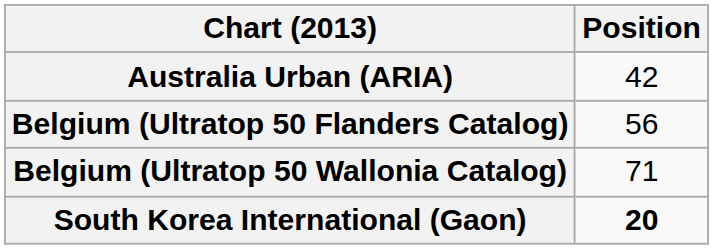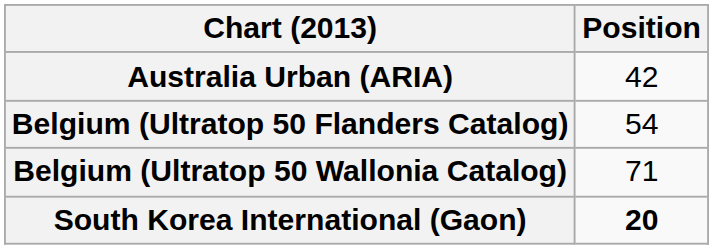Belgium (Ultratop 50 Flanders Catalog) | Position: 56 -> 54
